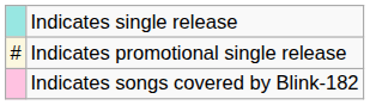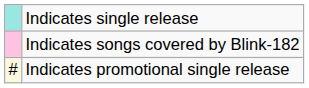rows swapped: Indicates promotional single release <-> Indicates songs covered by Blink-182
